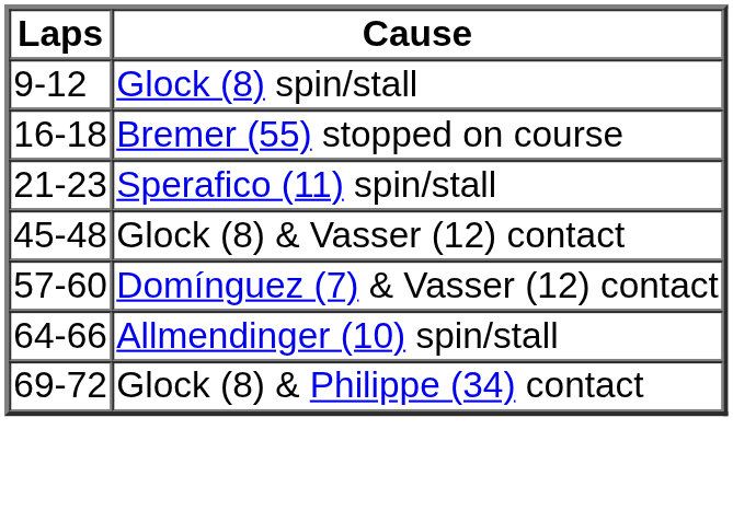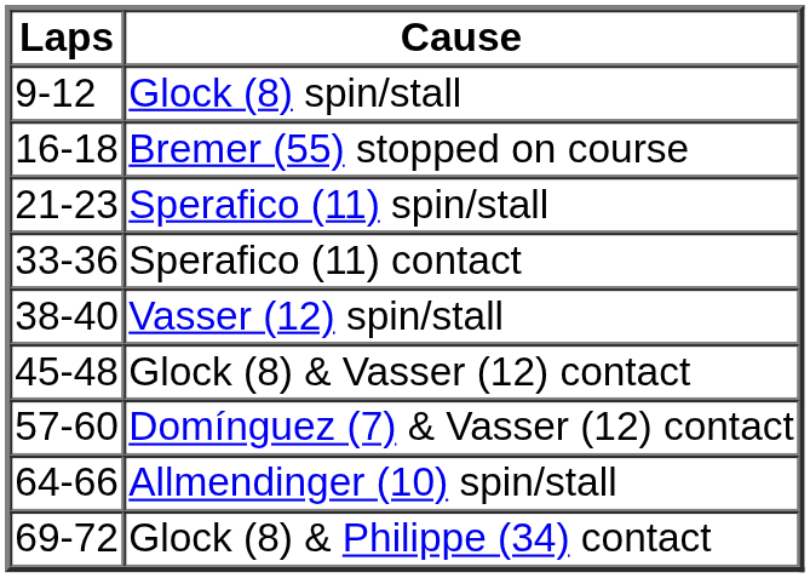+ row: 33-36 | Sperafico (11) contact
+ row: 38-40 | Vasser (12) spin/stall
